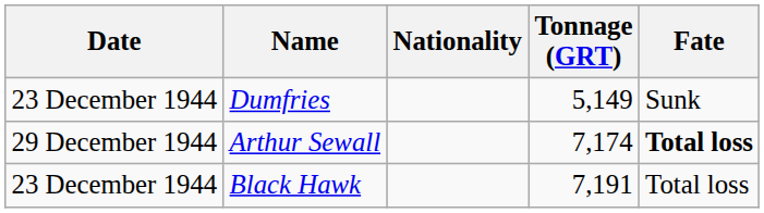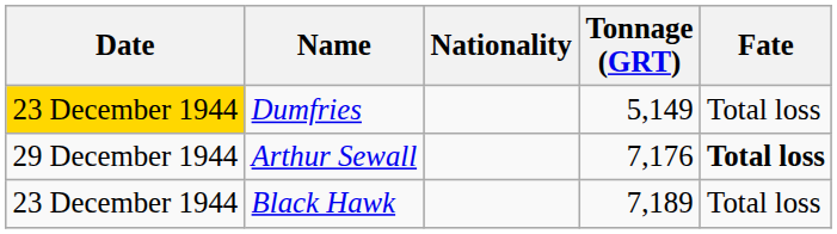Dumfries | Date: no background -> gold background
Dumfries | Fate: Sunk -> Total loss
Arthur Sewall | Tonnage (GRT): 7,174 -> 7,176
Black Hawk | Tonnage (GRT): 7,191 -> 7,189
